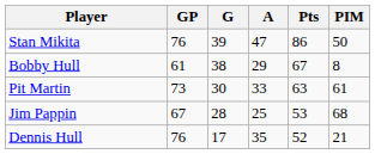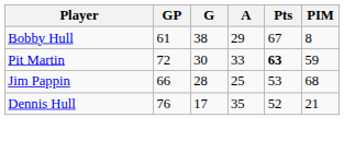- row: Stan Mikita | 76 | 39 | 47 | 86 | 50
Pit Martin | GP: 73 -> 72
Pit Martin | Pts: normal -> bold
Pit Martin | PIM: 61 -> 59
Jim Pappin | GP: 67 -> 66
